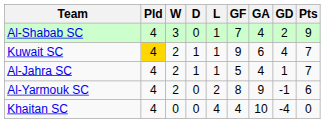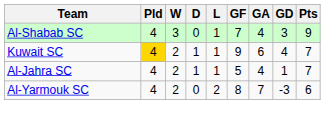Al-Shabab SC | GD: 2 -> 3
Al-Yarmouk SC | GA: 9 -> 7
Al-Yarmouk SC | GD: -1 -> -3
- row: Khaitan SC | 4 | 0 | 0 | 4 | 4 | 10 | -4 | 0
